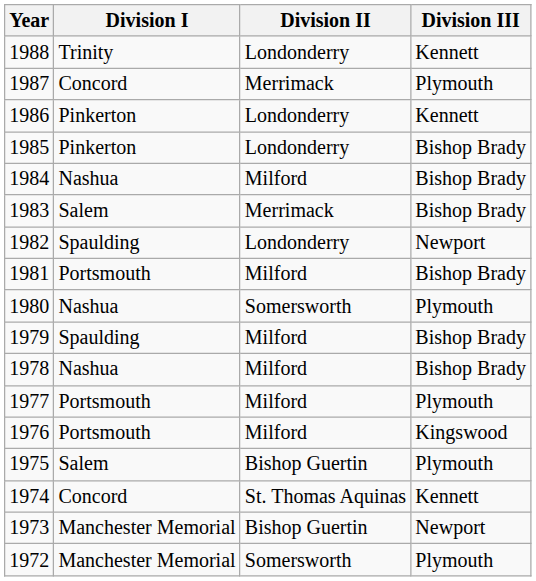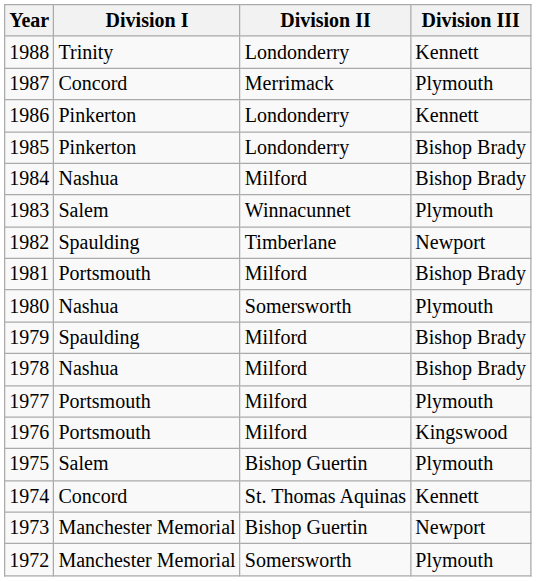1983 | Division II: Merrimack -> Winnacunnet
1983 | Division III: Bishop Brady -> Plymouth
1982 | Division II: Londonderry -> Timberlane
